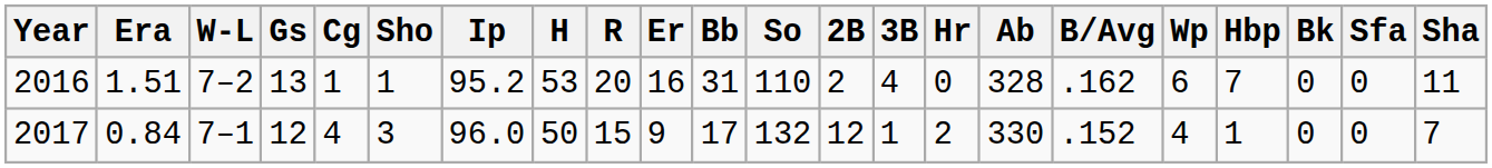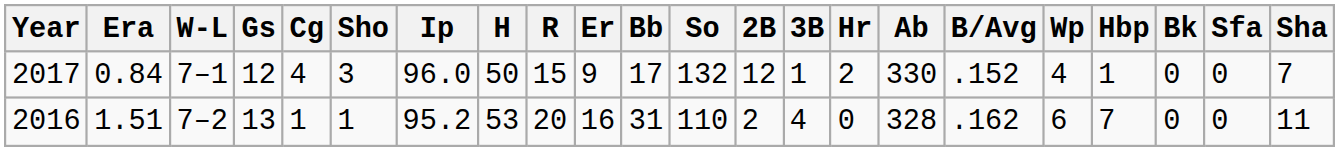rows swapped: 2016 <-> 2017
